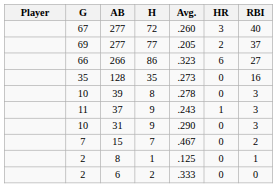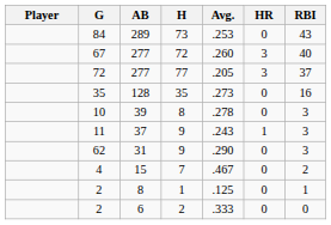+ row: 84 | 289 | 73 | .253 | 0 | 43
277 / 77 | G: 69 -> 72
277 / 77 | HR: 2 -> 3
- row: 66 | 266 | 86 | .323 | 6 | 27
31 | G: 10 -> 62
15 | G: 7 -> 4
